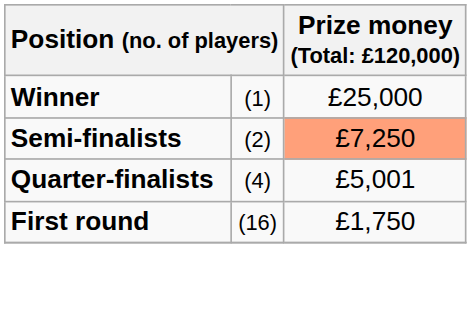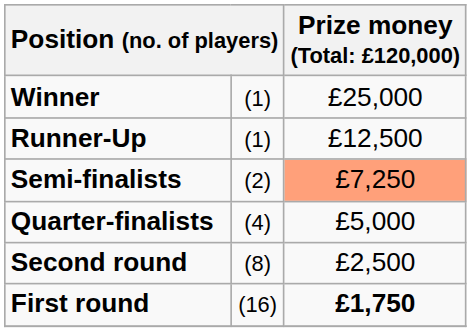+ row: Runner-Up | (1) | £12,500
Quarter-finalists | column 3: £5,001 -> £5,000
+ row: Second round | (8) | £2,500
First round | column 3: normal -> bold
